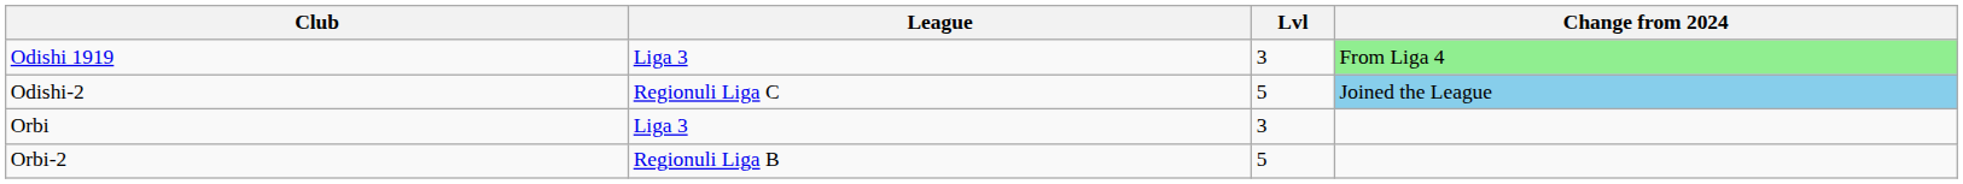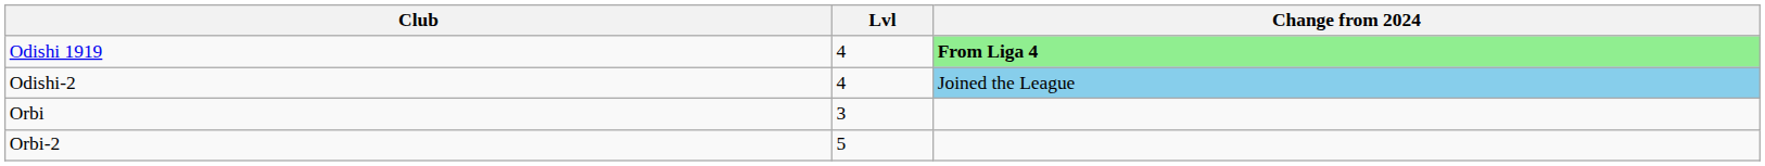- column: League | Liga 3 | Regionuli Liga C | Liga 3 | Regionuli Liga B
Odishi 1919 | Lvl: 3 -> 4
Odishi 1919 | Change from 2024: normal -> bold
Odishi-2 | Lvl: 5 -> 4
